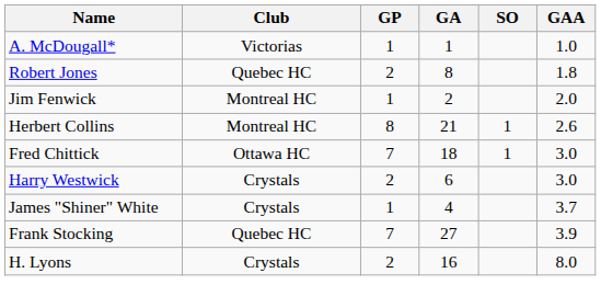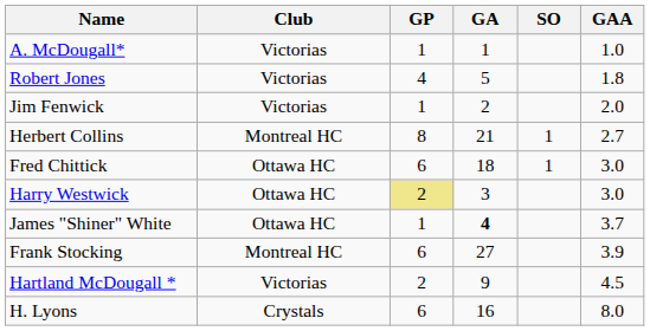Robert Jones | Club: Quebec HC -> Victorias
Robert Jones | GP: 2 -> 4
Robert Jones | GA: 8 -> 5
Jim Fenwick | Club: Montreal HC -> Victorias
Herbert Collins | GAA: 2.6 -> 2.7
Fred Chittick | GP: 7 -> 6
Harry Westwick | Club: Crystals -> Ottawa HC
Harry Westwick | GP: no background -> khaki background
Harry Westwick | GA: 6 -> 3
James "Shiner" White | Club: Crystals -> Ottawa HC
James "Shiner" White | GA: normal -> bold
Frank Stocking | Club: Quebec HC -> Montreal HC
Frank Stocking | GP: 7 -> 6
+ row: Hartland McDougall * | Victorias | 2 | 9 | 4.5
H. Lyons | GP: 2 -> 6
